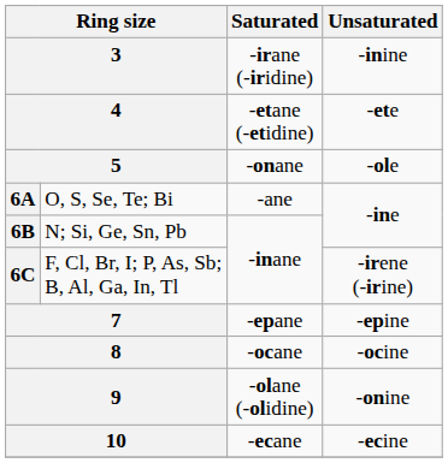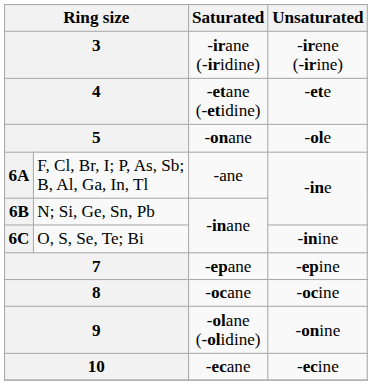3 | Unsaturated: -inine -> -irene (-irine)
6A | column 2: O, S, Se, Te; Bi -> F, Cl, Br, I; P, As, Sb; B, Al, Ga, In, Tl
6C | column 2: F, Cl, Br, I; P, As, Sb; B, Al, Ga, In, Tl -> O, S, Se, Te; Bi
6C | Unsaturated: -irene (-irine) -> -inine
